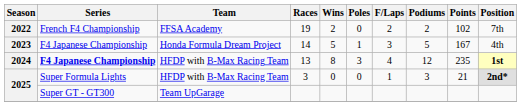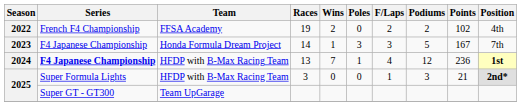19 | Position: 7th -> 4th
14 | Wins: 5 -> 1
14 | Poles: 1 -> 3
14 | Position: 4th -> 7th
13 | Wins: 8 -> 7
13 | Poles: 3 -> 1
13 | Points: 235 -> 236
